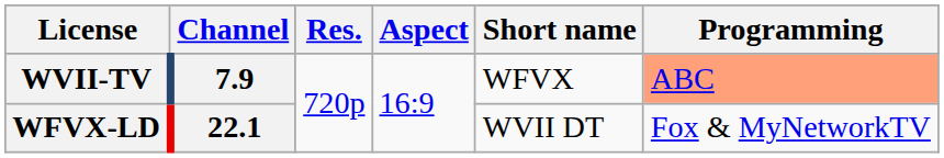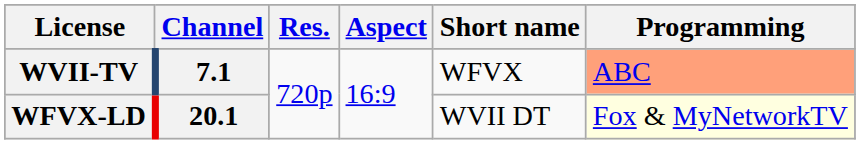WVII-TV | Channel: 7.9 -> 7.1
WFVX-LD | Channel: 22.1 -> 20.1
WFVX-LD | Programming: no background -> lightyellow background
